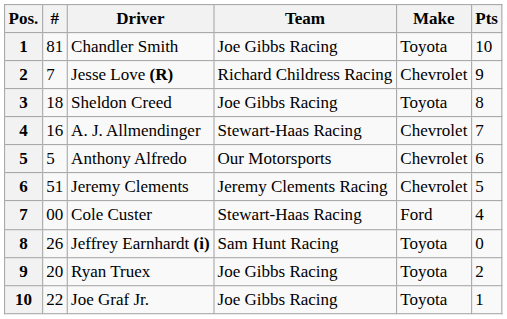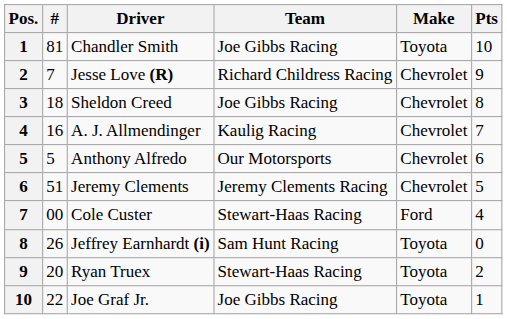Sheldon Creed | Make: Toyota -> Chevrolet
A. J. Allmendinger | Team: Stewart-Haas Racing -> Kaulig Racing
Ryan Truex | Team: Joe Gibbs Racing -> Stewart-Haas Racing
